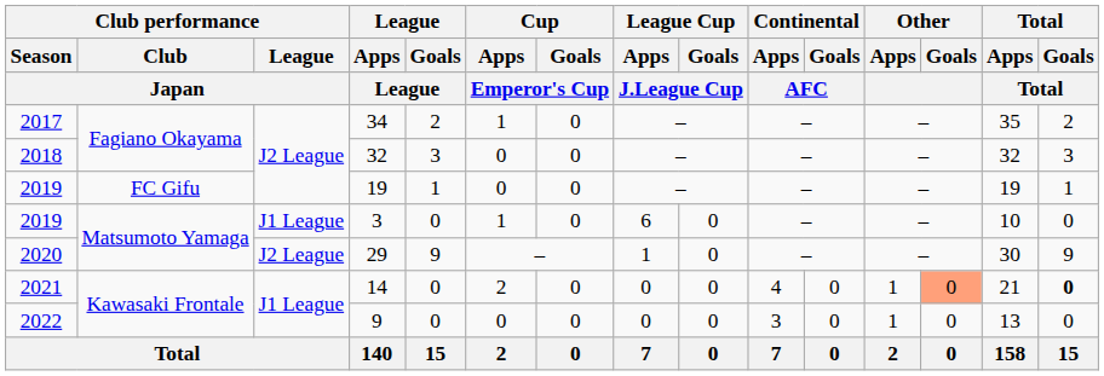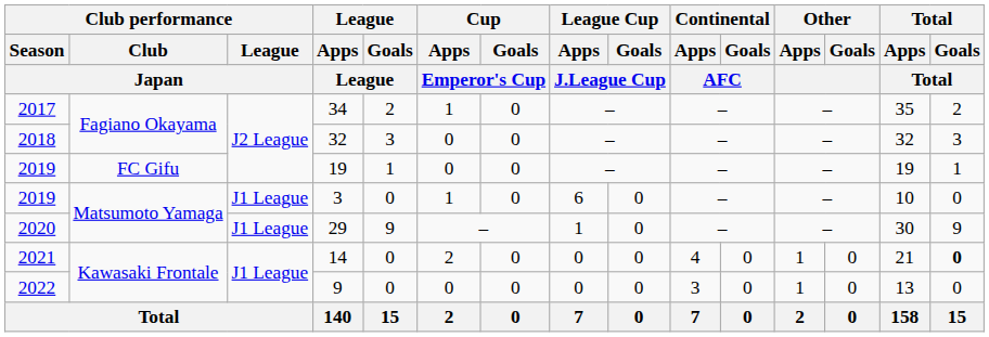29 | Club performance / League / Japan: J2 League -> J1 League
14 | Other / Goals: lightsalmon background -> no background
